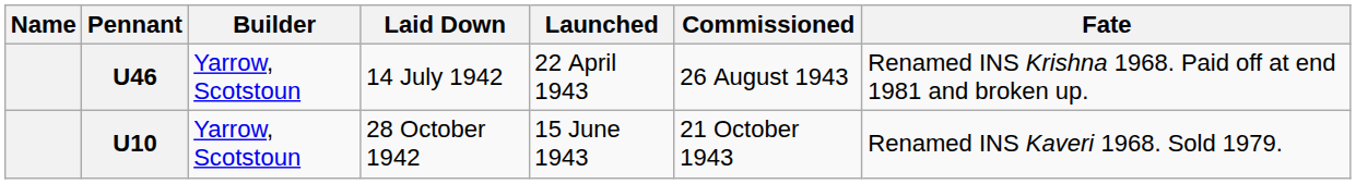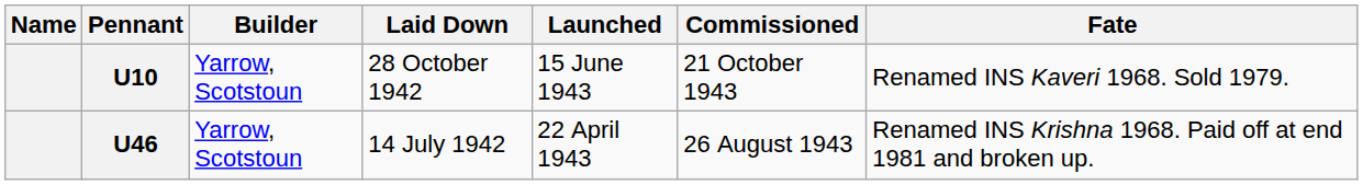rows swapped: U46 <-> U10
